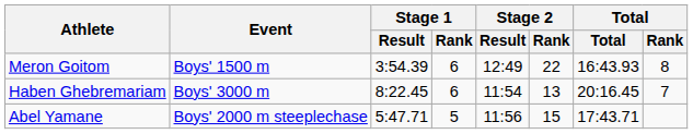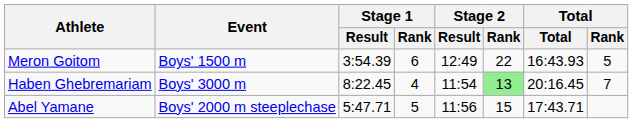Meron Goitom | Total / Rank: 8 -> 5
Haben Ghebremariam | Stage 1 / Rank: 6 -> 4
Haben Ghebremariam | Stage 2 / Rank: no background -> lightgreen background
